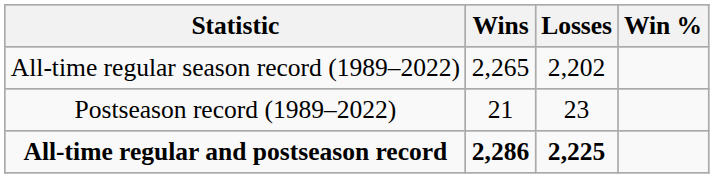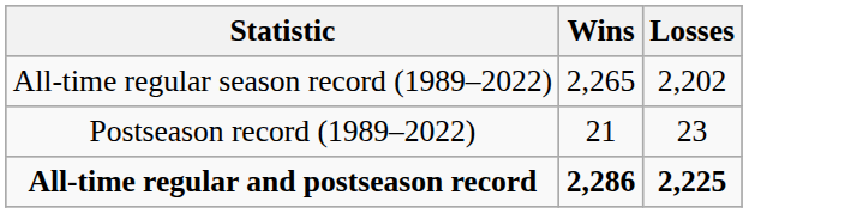- column: Win %
